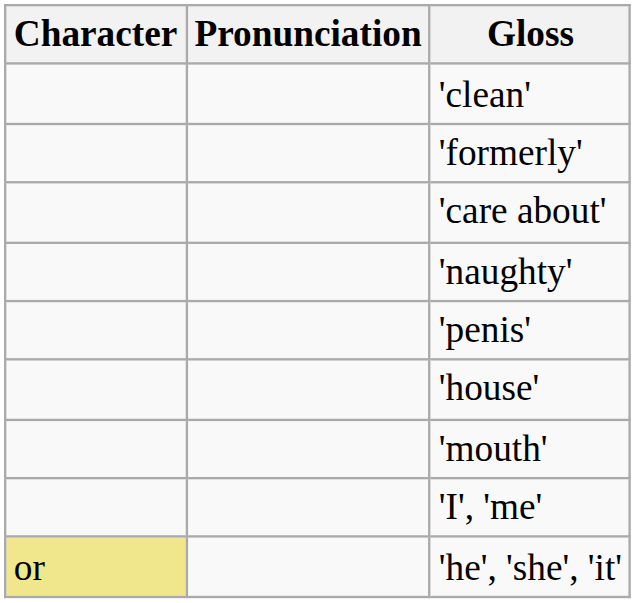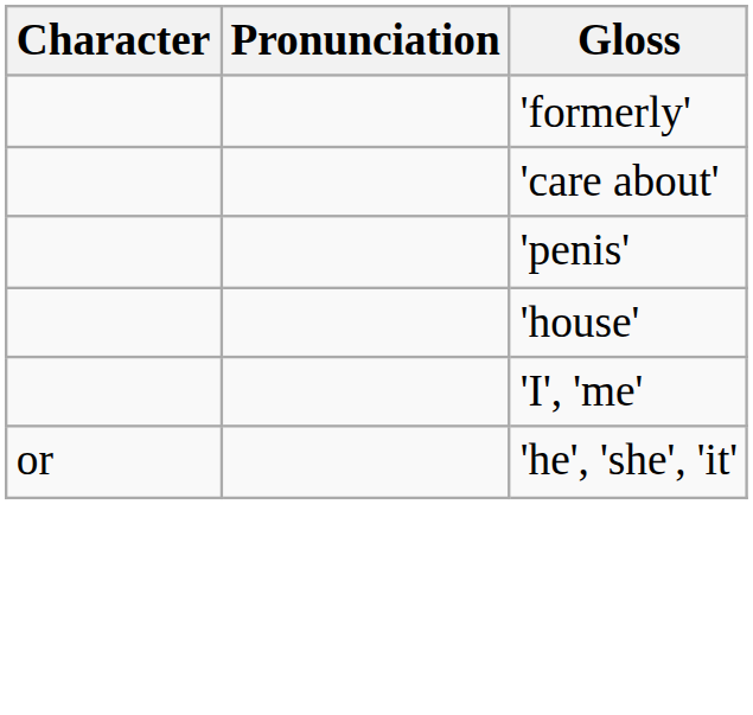- row: 'clean'
- row: 'naughty'
- row: 'mouth'
'he', 'she', 'it' | Character: khaki background -> no background
